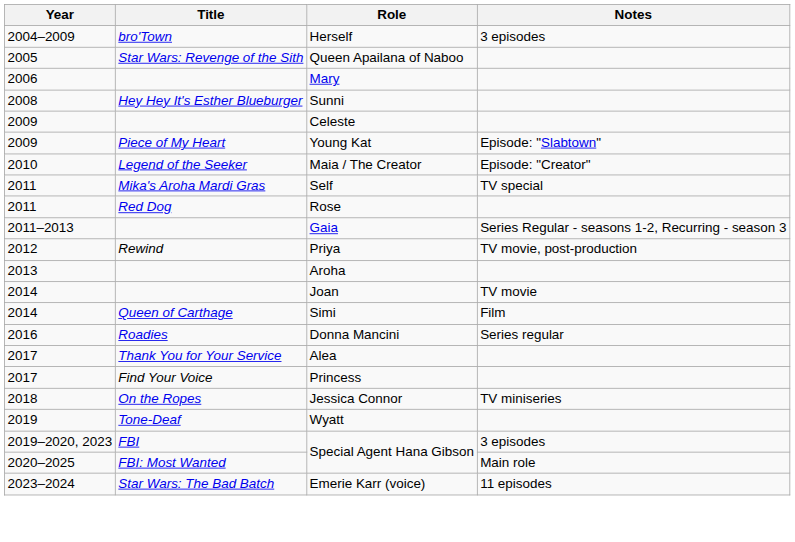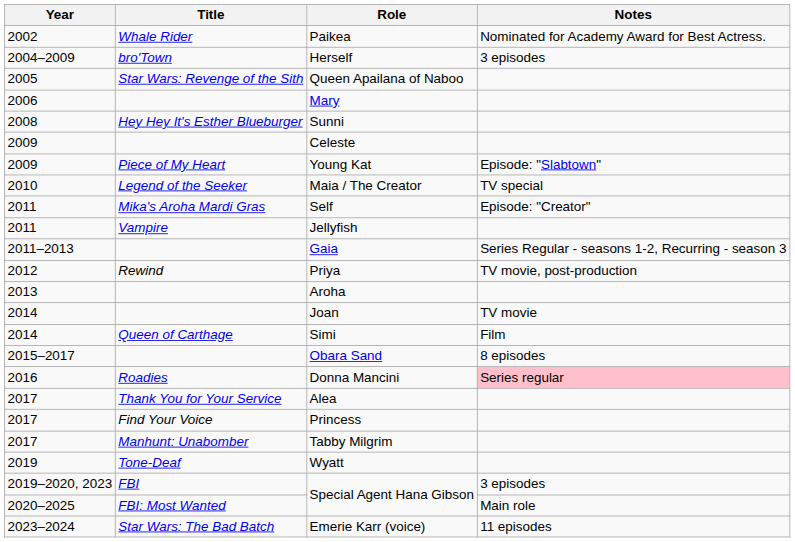+ row: 2002 | Whale Rider | Paikea | Nominated for Academy Award for Best Actress.
Maia / The Creator | Notes: Episode: "Creator" -> TV special
Self | Notes: TV special -> Episode: "Creator"
+ row: 2011 | Vampire | Jellyfish
- row: 2011 | Red Dog | Rose
+ row: 2015–2017 | Obara Sand | 8 episodes
Donna Mancini | Notes: no background -> pink background
+ row: 2017 | Manhunt: Unabomber | Tabby Milgrim
- row: 2018 | On the Ropes | Jessica Connor | TV miniseries
